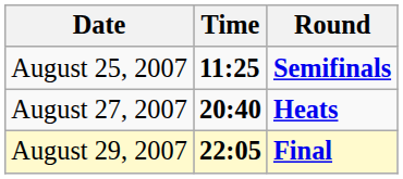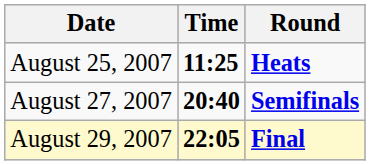August 25, 2007 | Round: Semifinals -> Heats
August 27, 2007 | Round: Heats -> Semifinals
